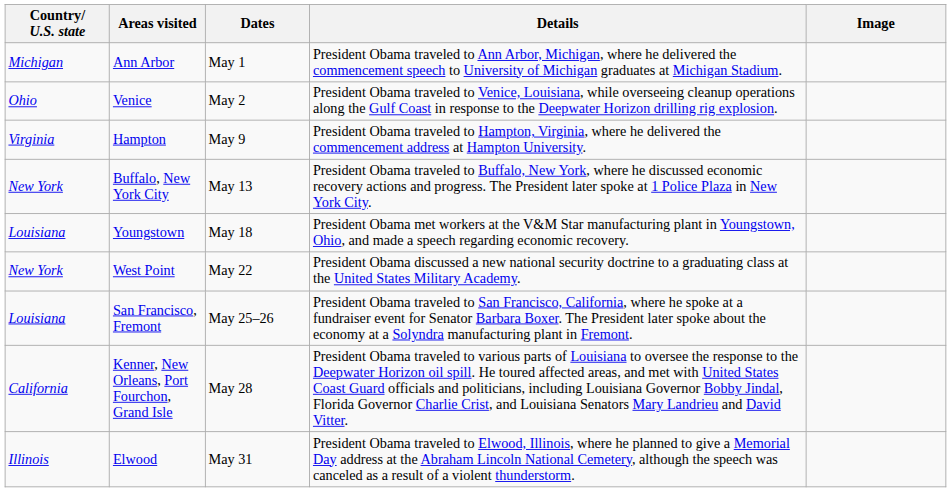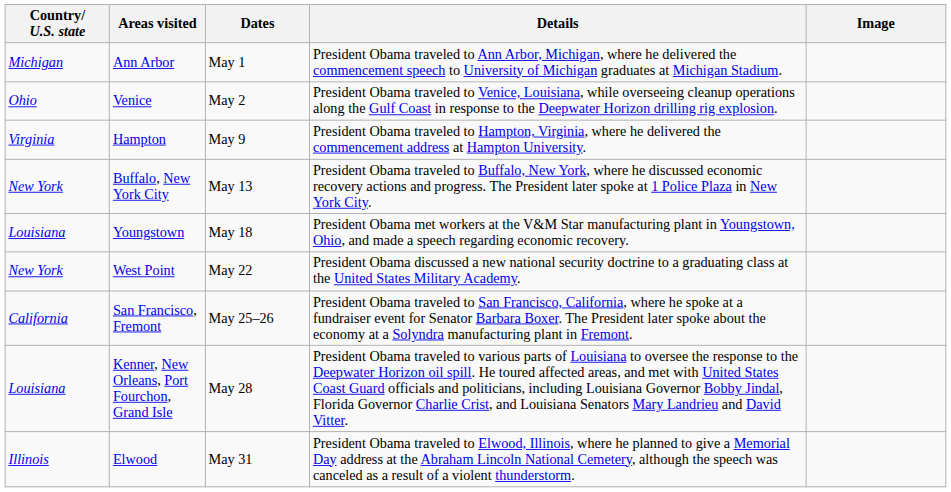San Francisco, Fremont | Country/ U.S. state: Louisiana -> California
Kenner, New Orleans, Port Fourchon, Grand Isle | Country/ U.S. state: California -> Louisiana
